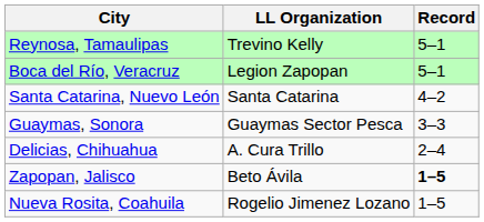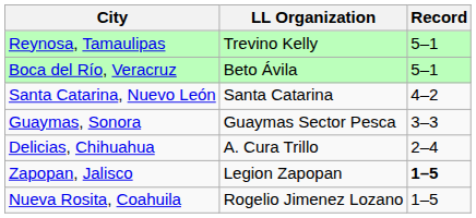Boca del Río, Veracruz | LL Organization: Legion Zapopan -> Beto Ávila
Zapopan, Jalisco | LL Organization: Beto Ávila -> Legion Zapopan
